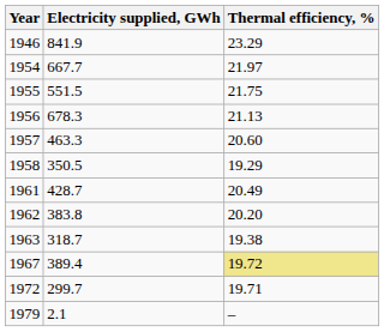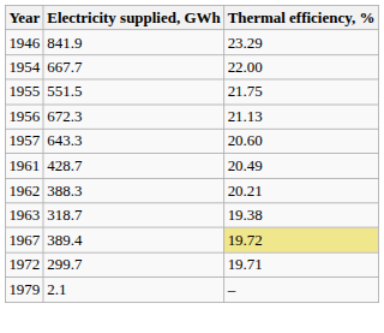1954 | Thermal efficiency, %: 21.97 -> 22.00
1956 | Electricity supplied, GWh: 678.3 -> 672.3
1957 | Electricity supplied, GWh: 463.3 -> 643.3
- row: 1958 | 350.5 | 19.29
1962 | Electricity supplied, GWh: 383.8 -> 388.3
1962 | Thermal efficiency, %: 20.20 -> 20.21
